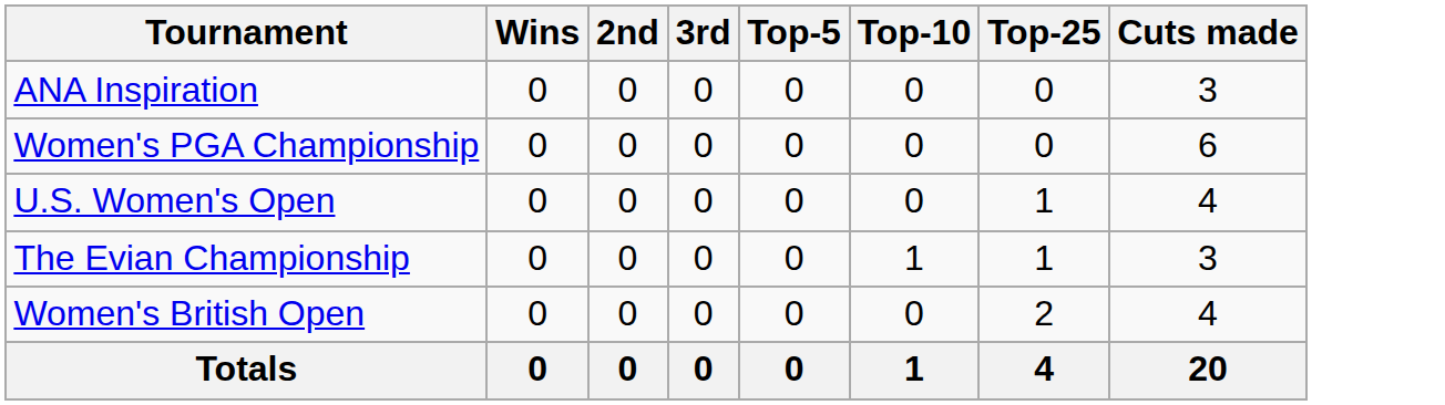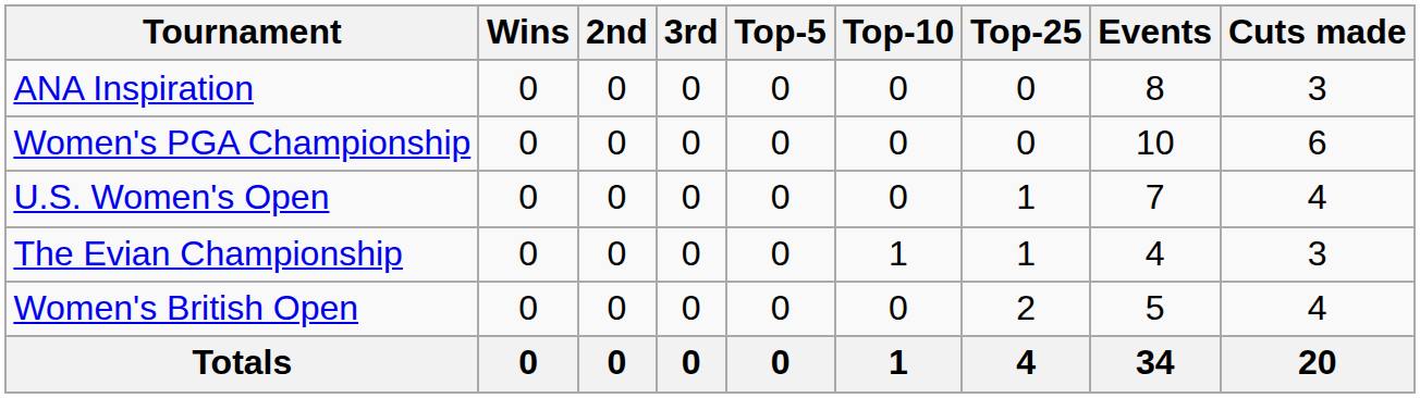+ column: Events | 8 | 10 | 7 | 4 | 5 | 34
